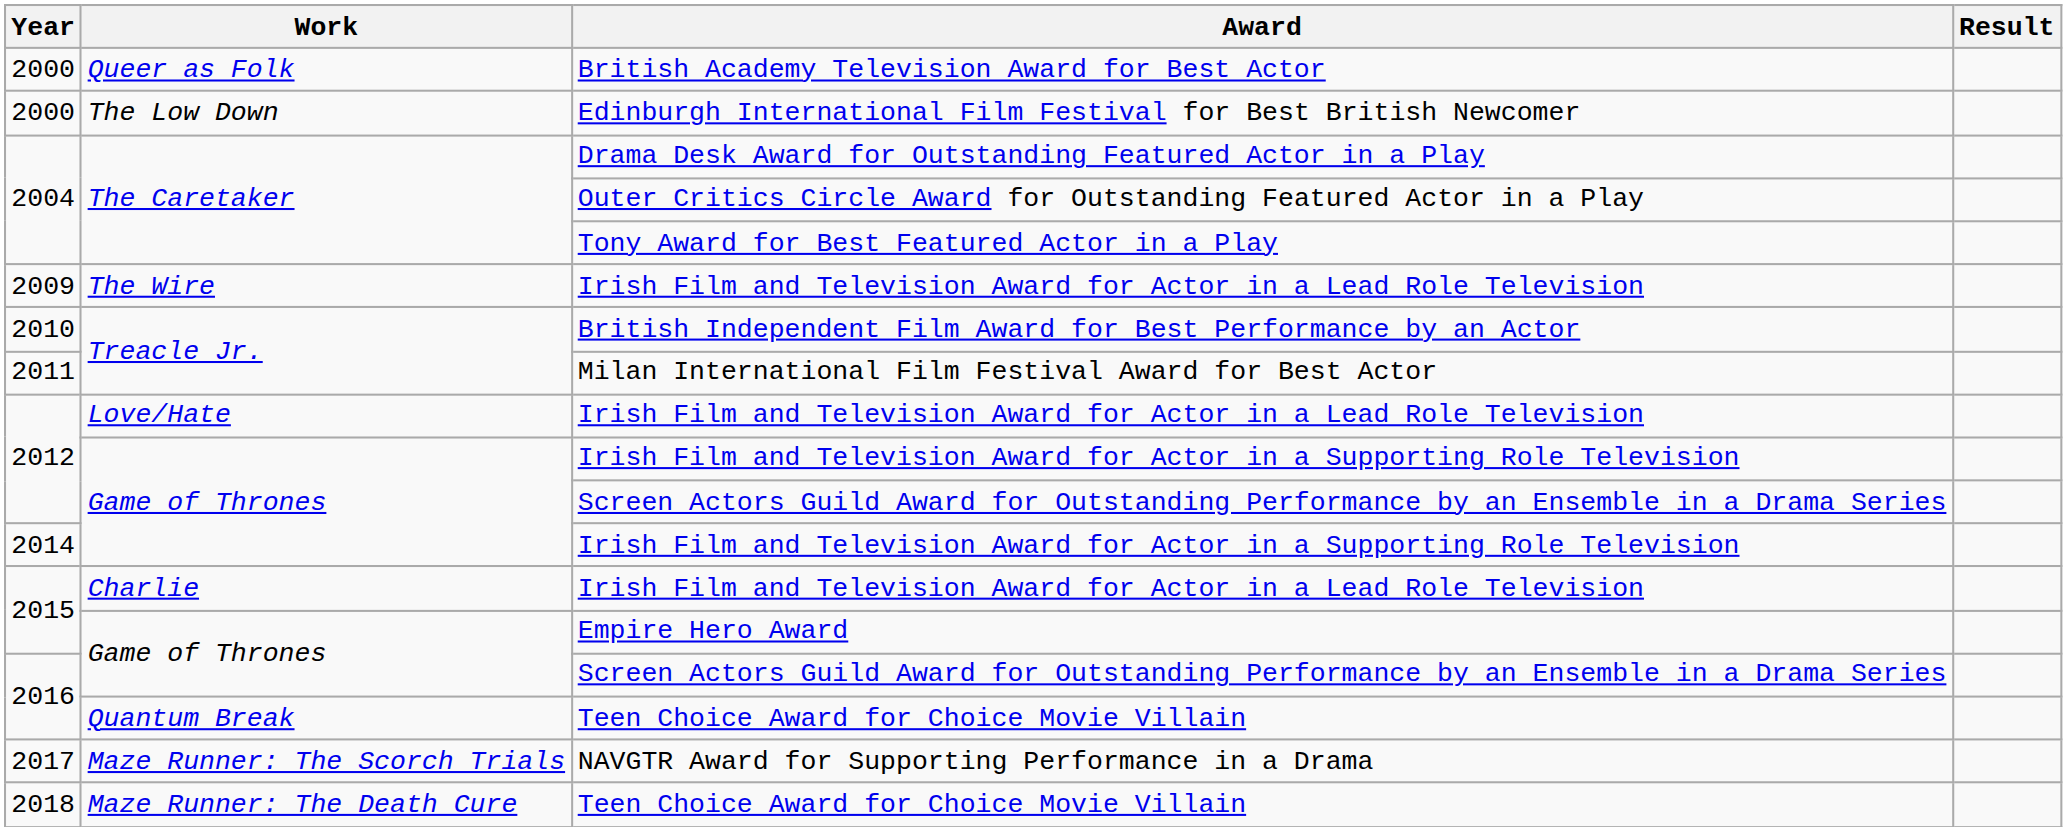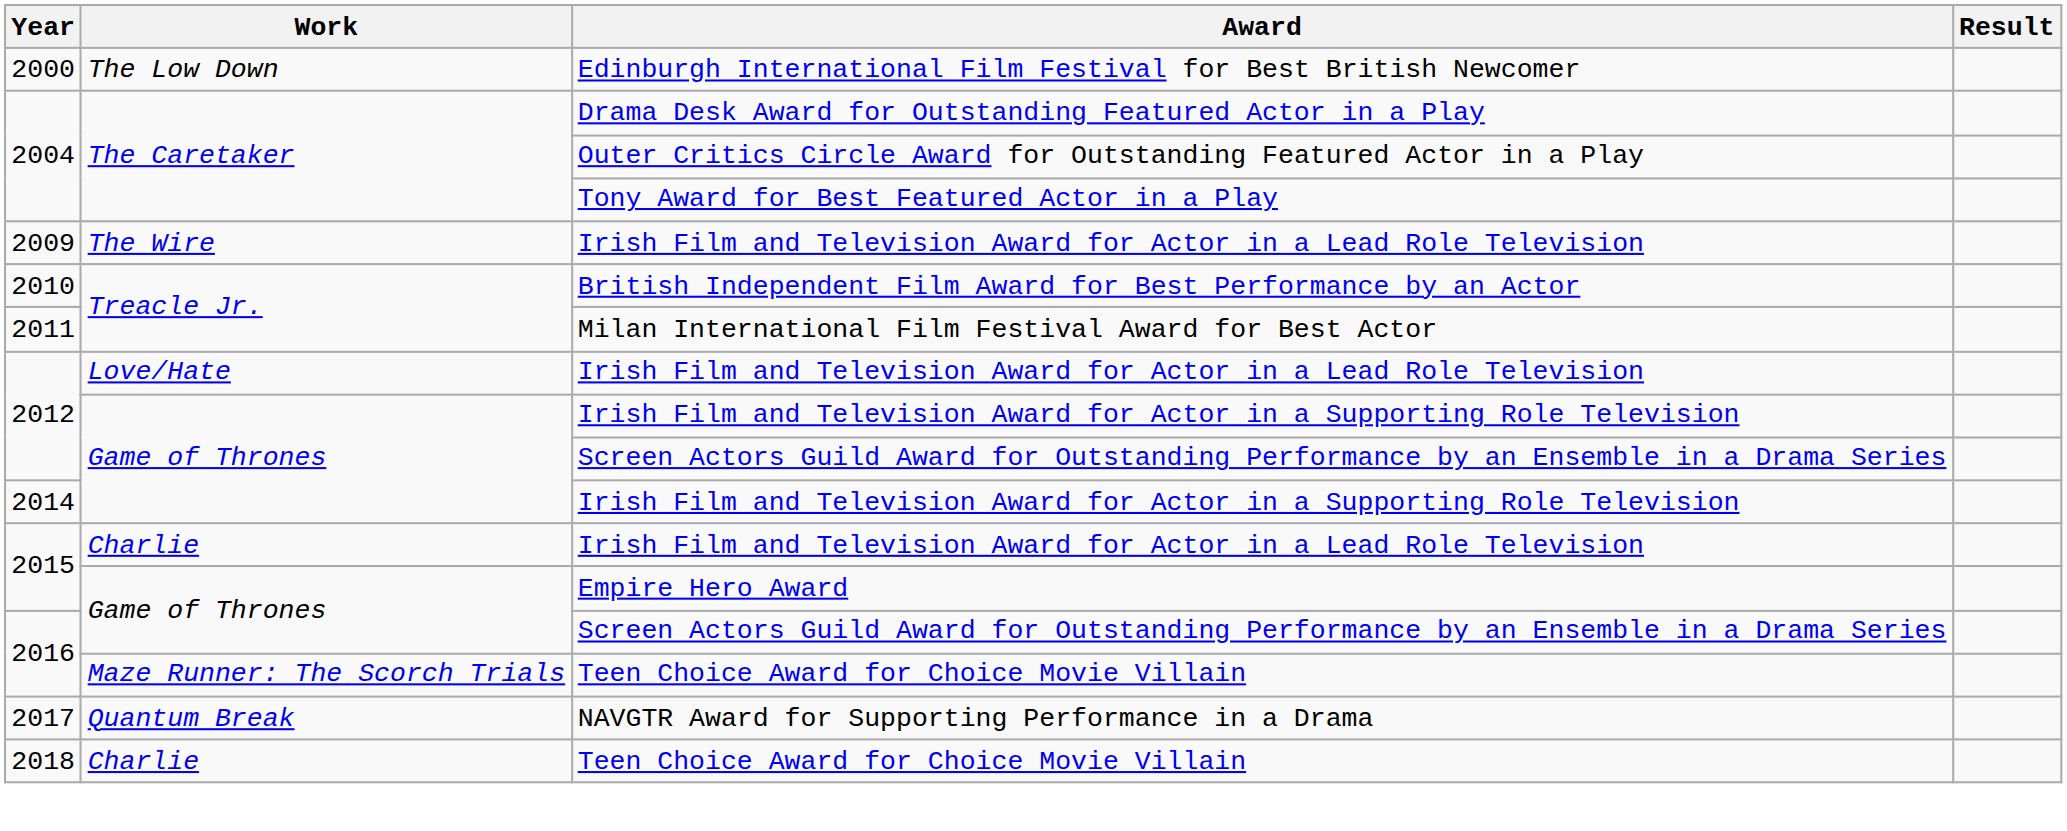- row: 2000 | Queer as Folk | British Academy Television Award for Best Actor
2016 / Teen Choice Award for Choice Movie Villain | Work: Quantum Break -> Maze Runner: The Scorch Trials
NAVGTR Award for Supporting Performance in a Drama | Work: Maze Runner: The Scorch Trials -> Quantum Break
2018 / Teen Choice Award for Choice Movie Villain | Work: Maze Runner: The Death Cure -> Charlie
